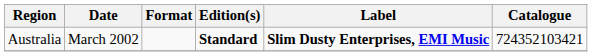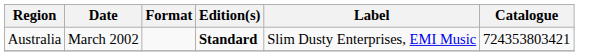Australia | Label: bold -> normal
Australia | Catalogue: 724352103421 -> 724353803421
